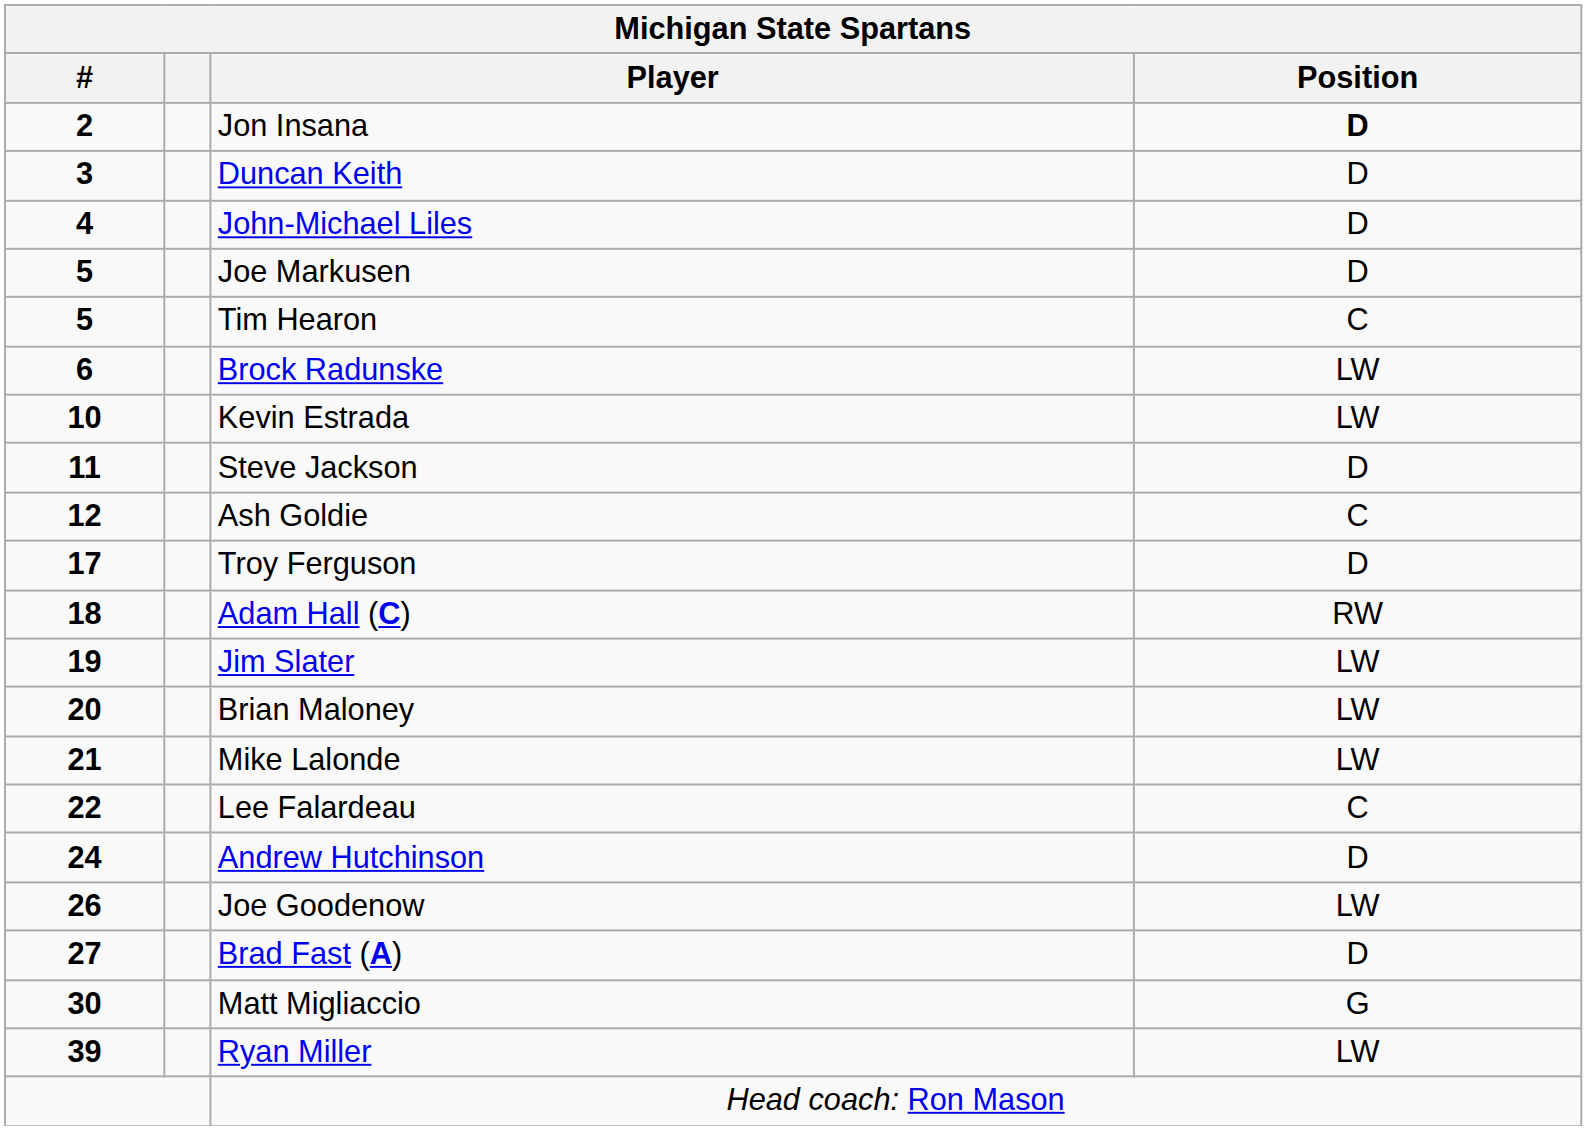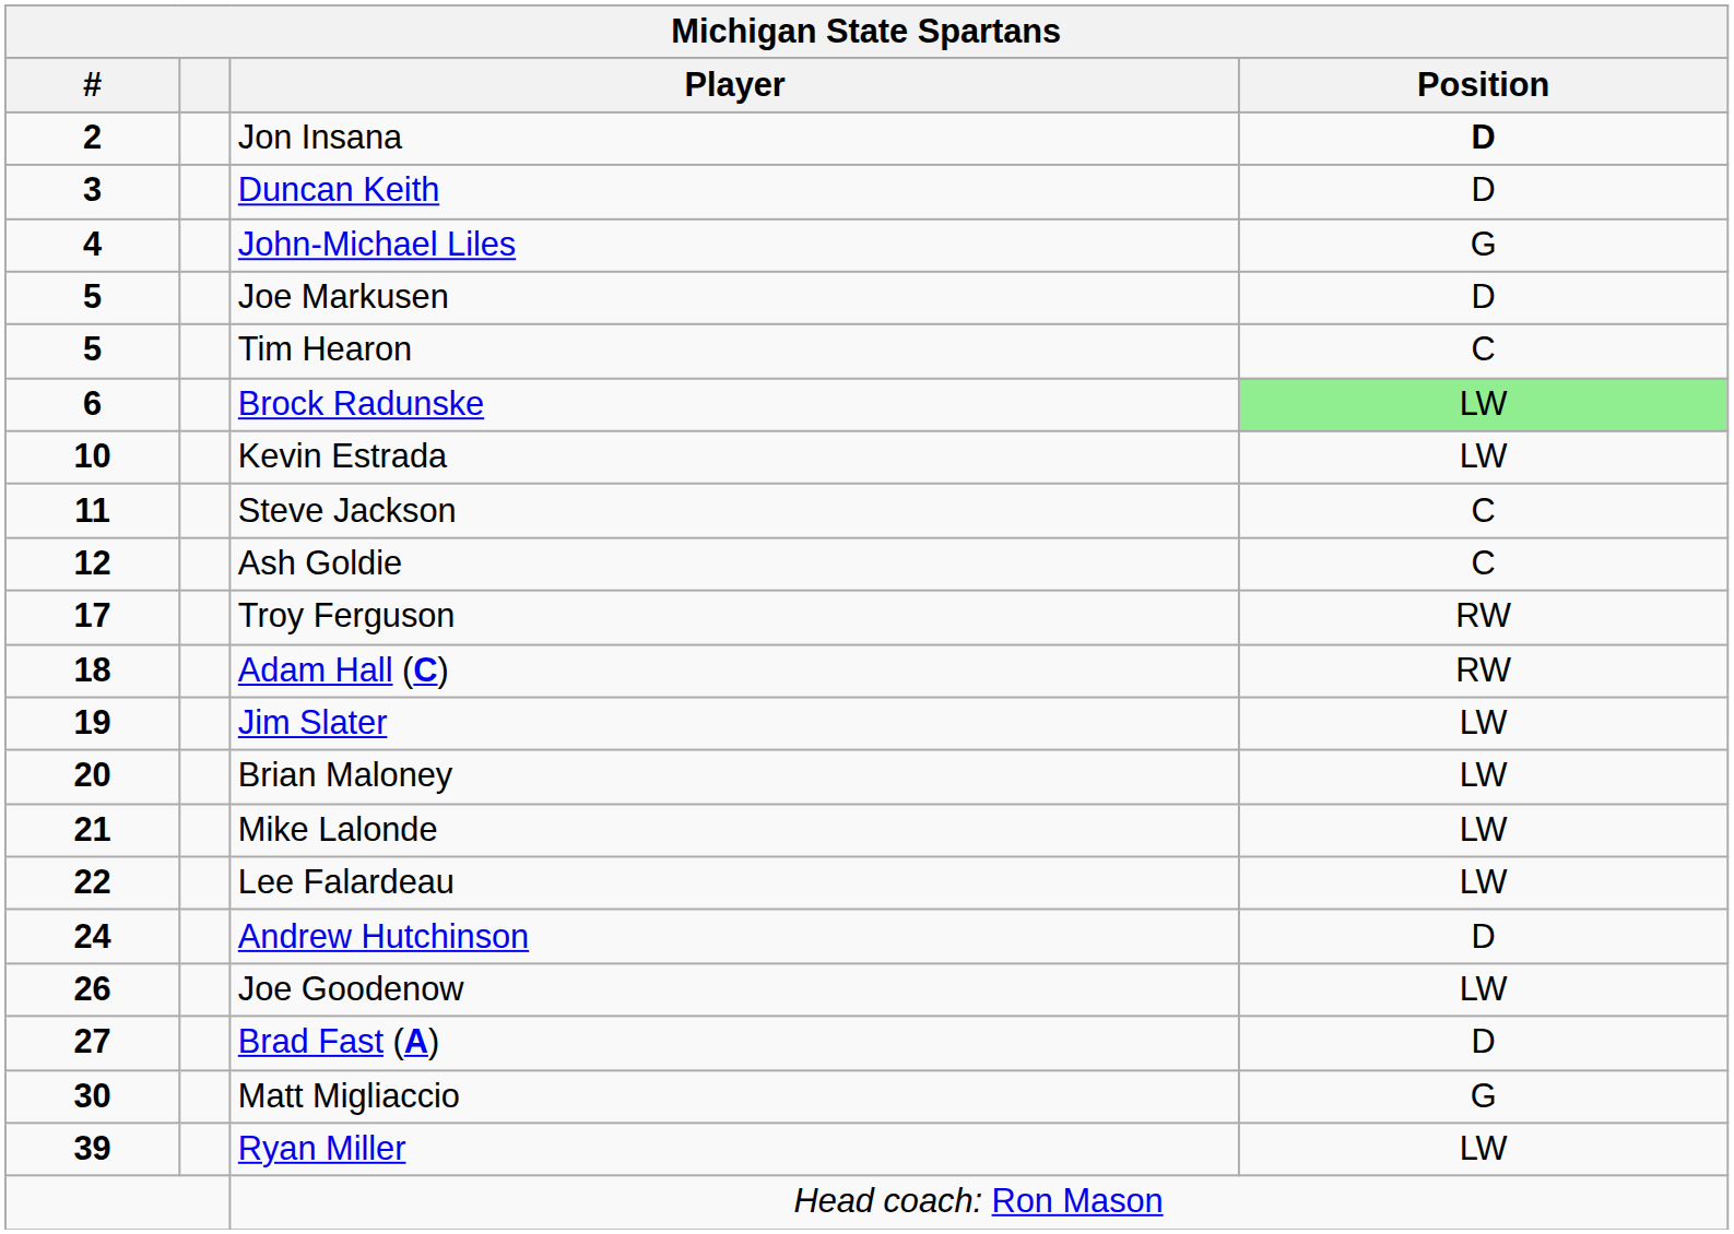John-Michael Liles | Michigan State Spartans / Position: D -> G
Brock Radunske | Michigan State Spartans / Position: no background -> lightgreen background
Steve Jackson | Michigan State Spartans / Position: D -> C
Troy Ferguson | Michigan State Spartans / Position: D -> RW
Lee Falardeau | Michigan State Spartans / Position: C -> LW
